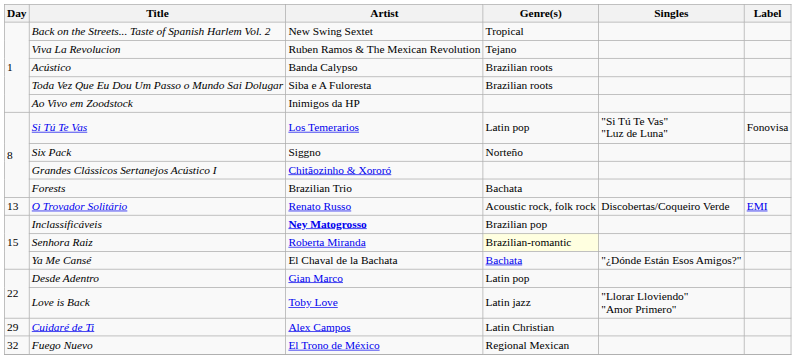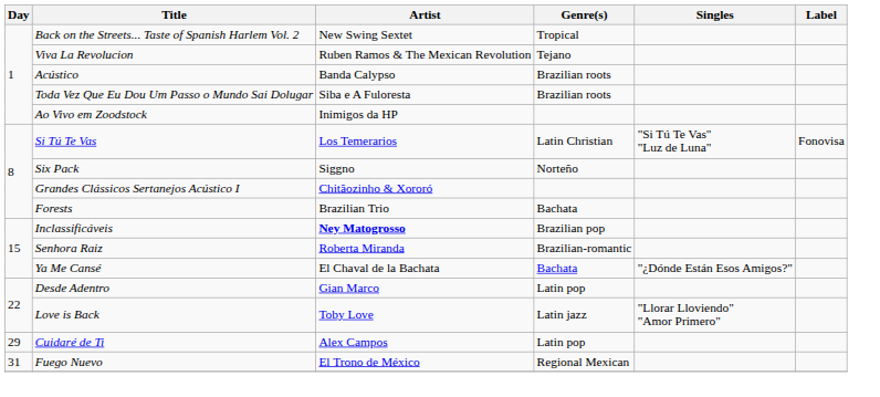Si Tú Te Vas | Genre(s): Latin pop -> Latin Christian
- row: 13 | O Trovador Solitário | Renato Russo | Acoustic rock, folk rock | Discobertas/Coqueiro Verde | EMI
Senhora Raiz | Genre(s): lightyellow background -> no background
Cuidaré de Ti | Genre(s): Latin Christian -> Latin pop
Fuego Nuevo | Day: 32 -> 31
